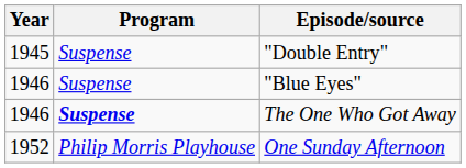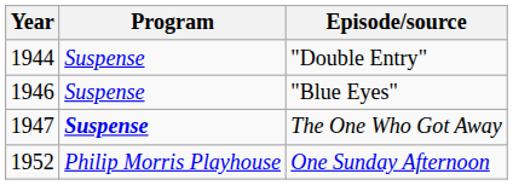"Double Entry" | Year: 1945 -> 1944
The One Who Got Away | Year: 1946 -> 1947
